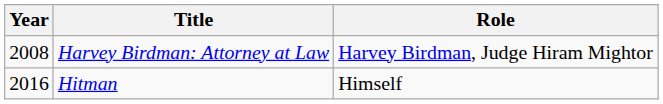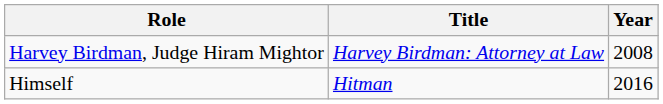columns swapped: Year <-> Role
